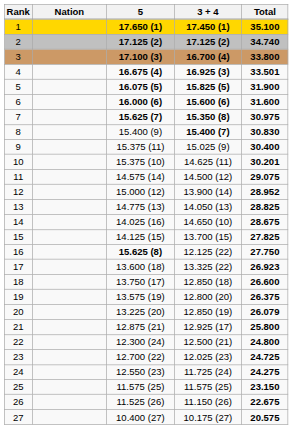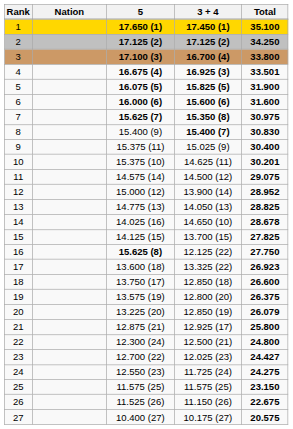2 | Total: 34.740 -> 34.250
14 | Total: 28.675 -> 28.678
23 | Total: 24.725 -> 24.427
